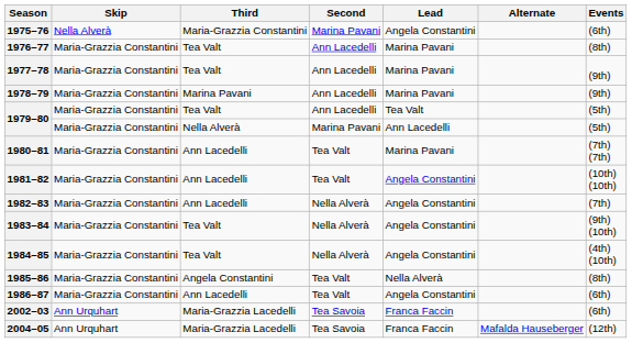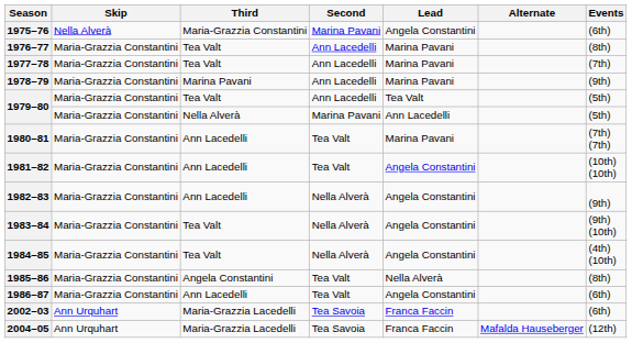1977–78 | Events: (9th) -> (7th)
1982–83 | Events: (7th) -> (9th)
